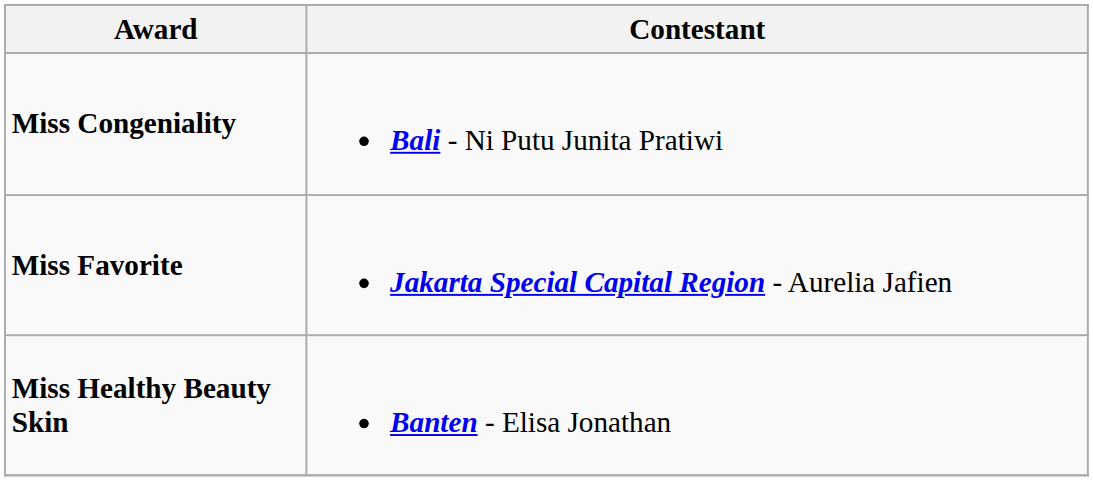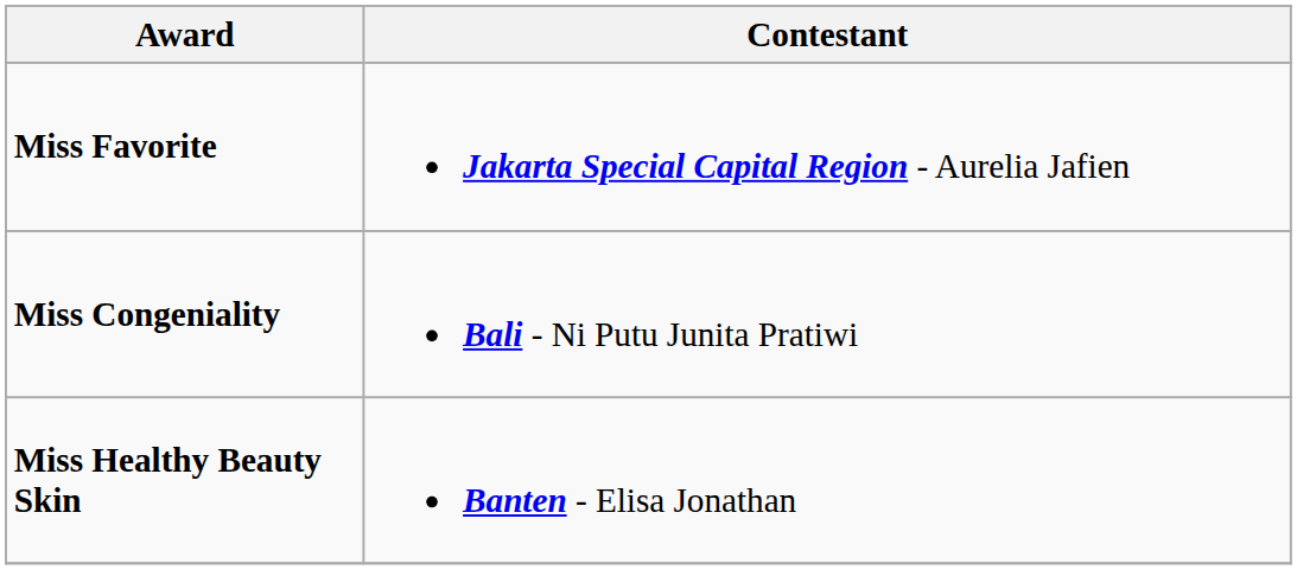rows swapped: Miss Congeniality <-> Miss Favorite
